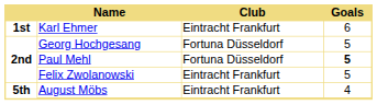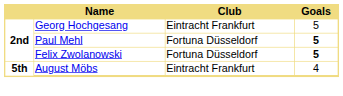- row: 1st | Karl Ehmer | Eintracht Frankfurt | 6
Georg Hochgesang | Club: Fortuna Düsseldorf -> Eintracht Frankfurt
Felix Zwolanowski | Club: Eintracht Frankfurt -> Fortuna Düsseldorf
Felix Zwolanowski | Goals: normal -> bold
